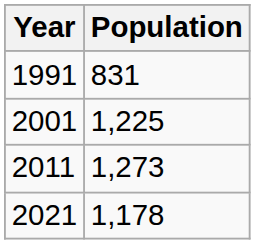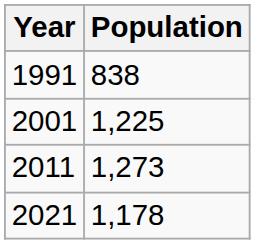1991 | Population: 831 -> 838
